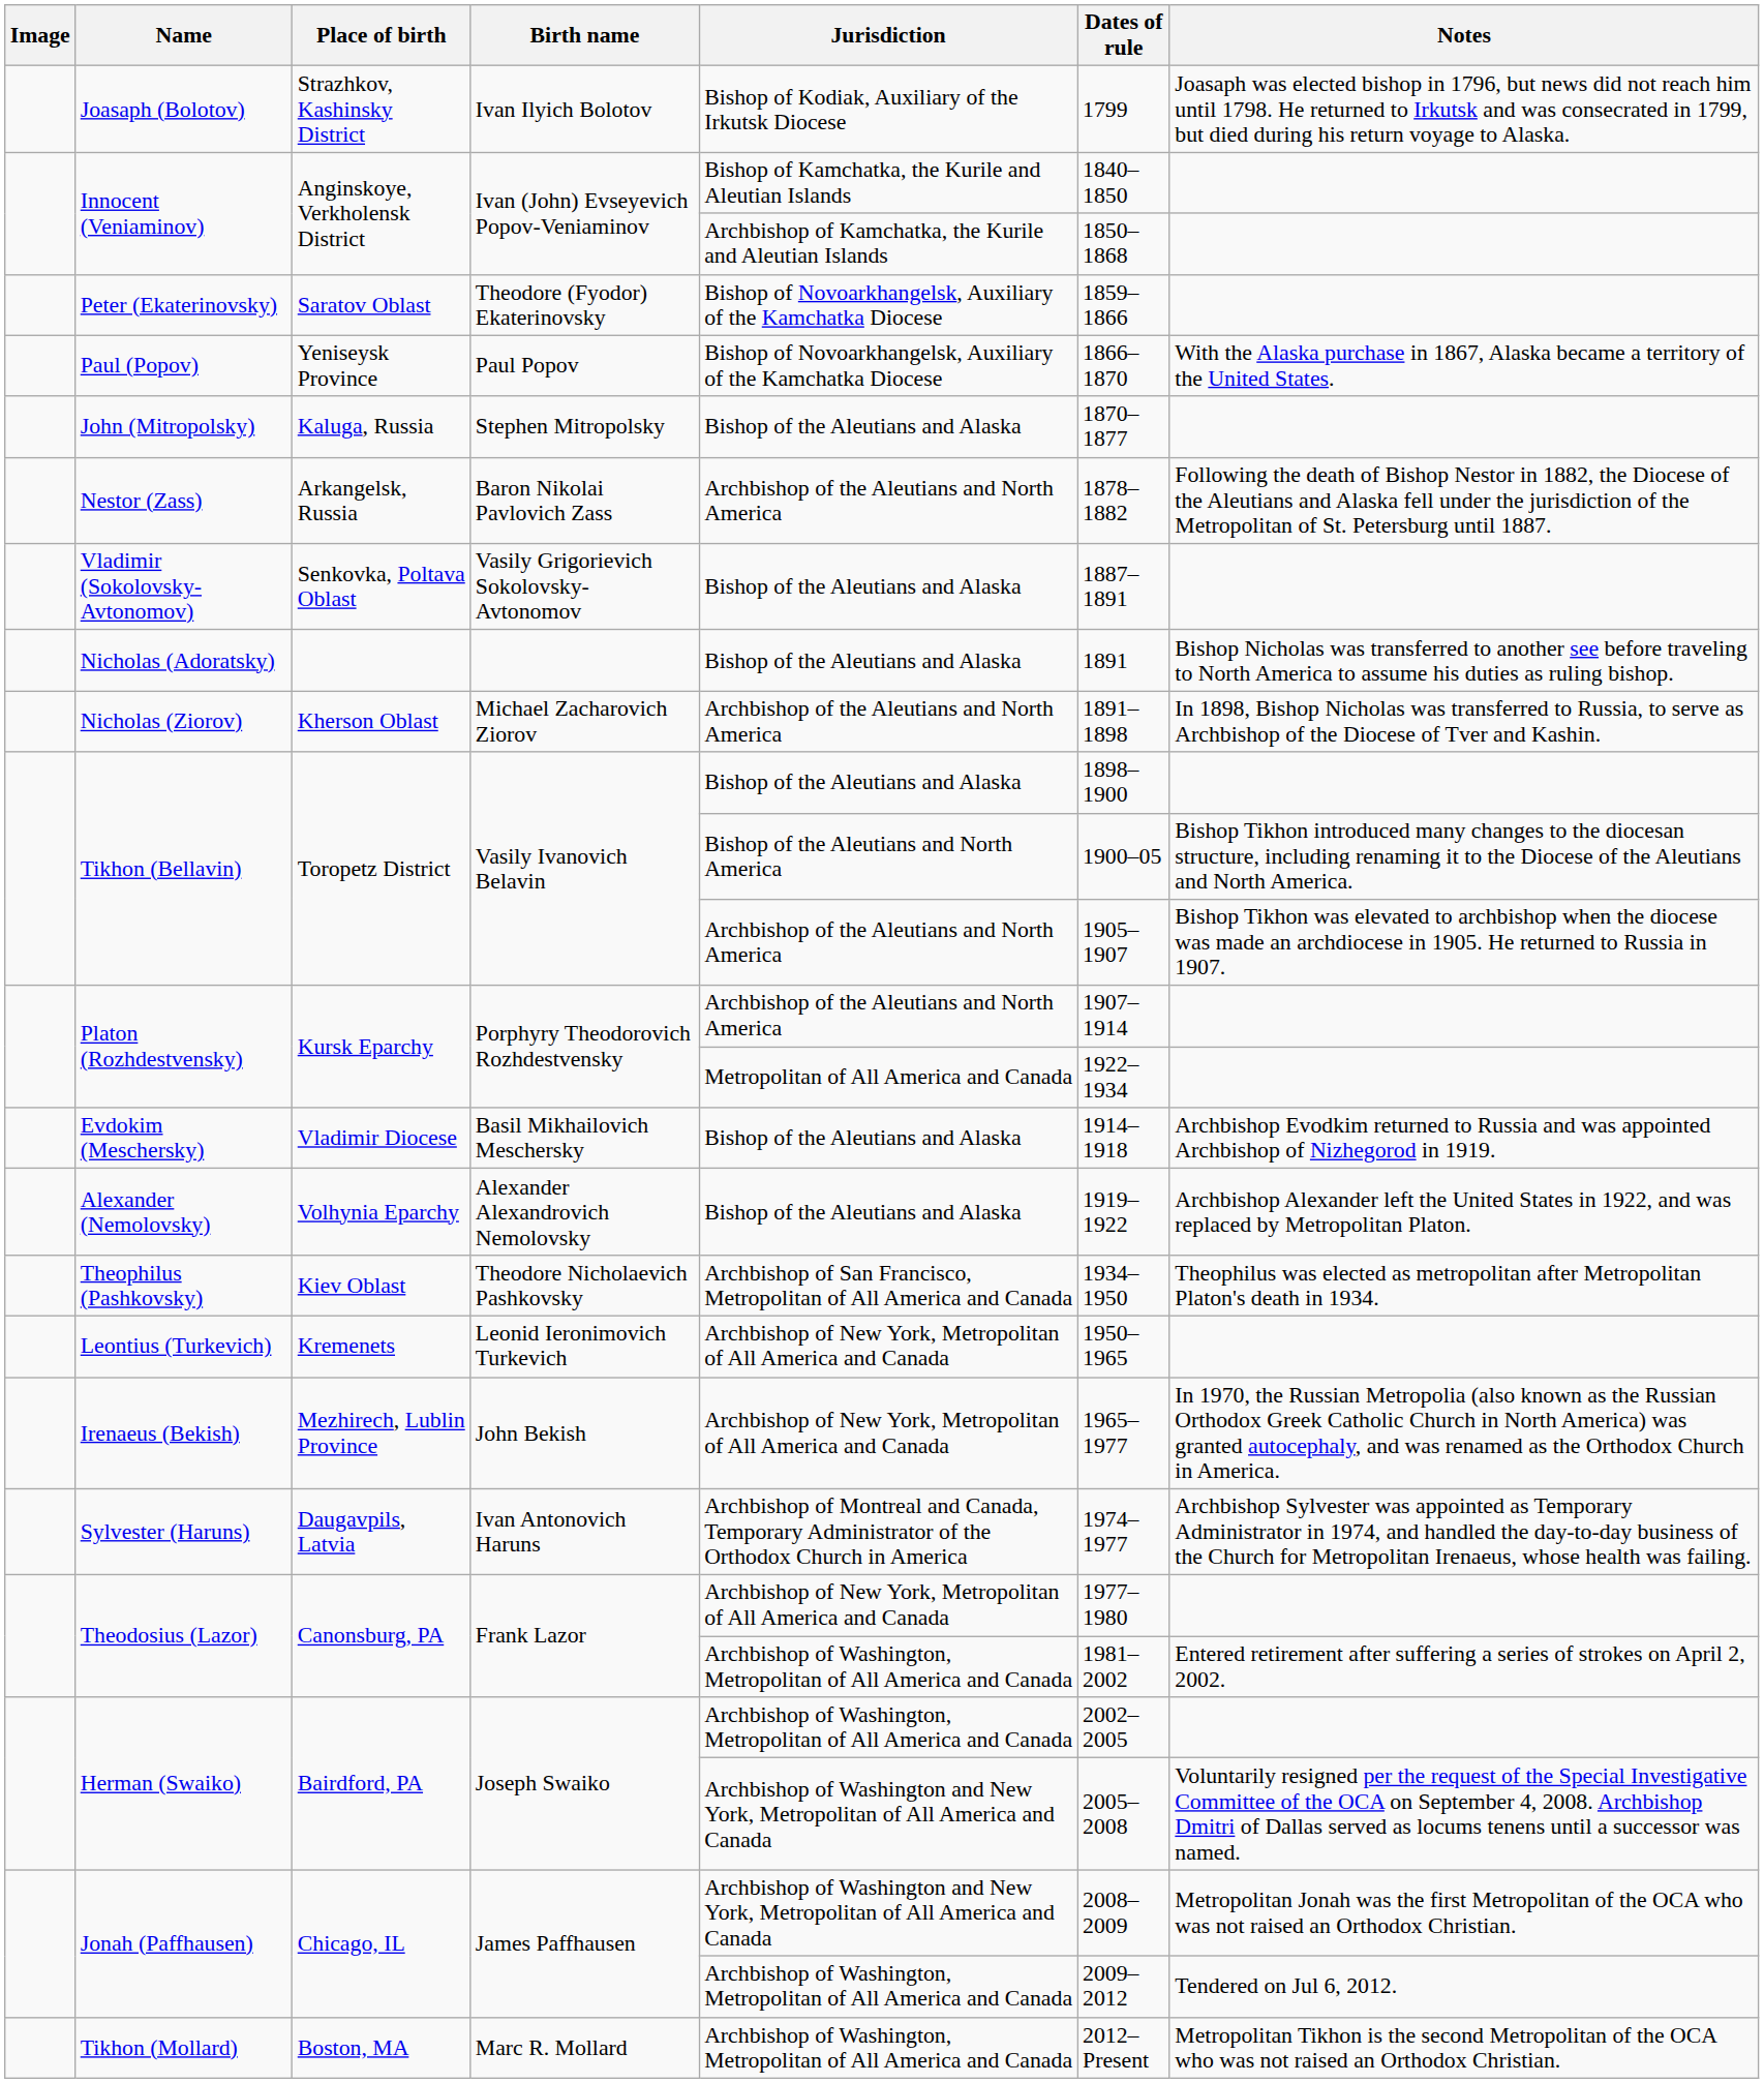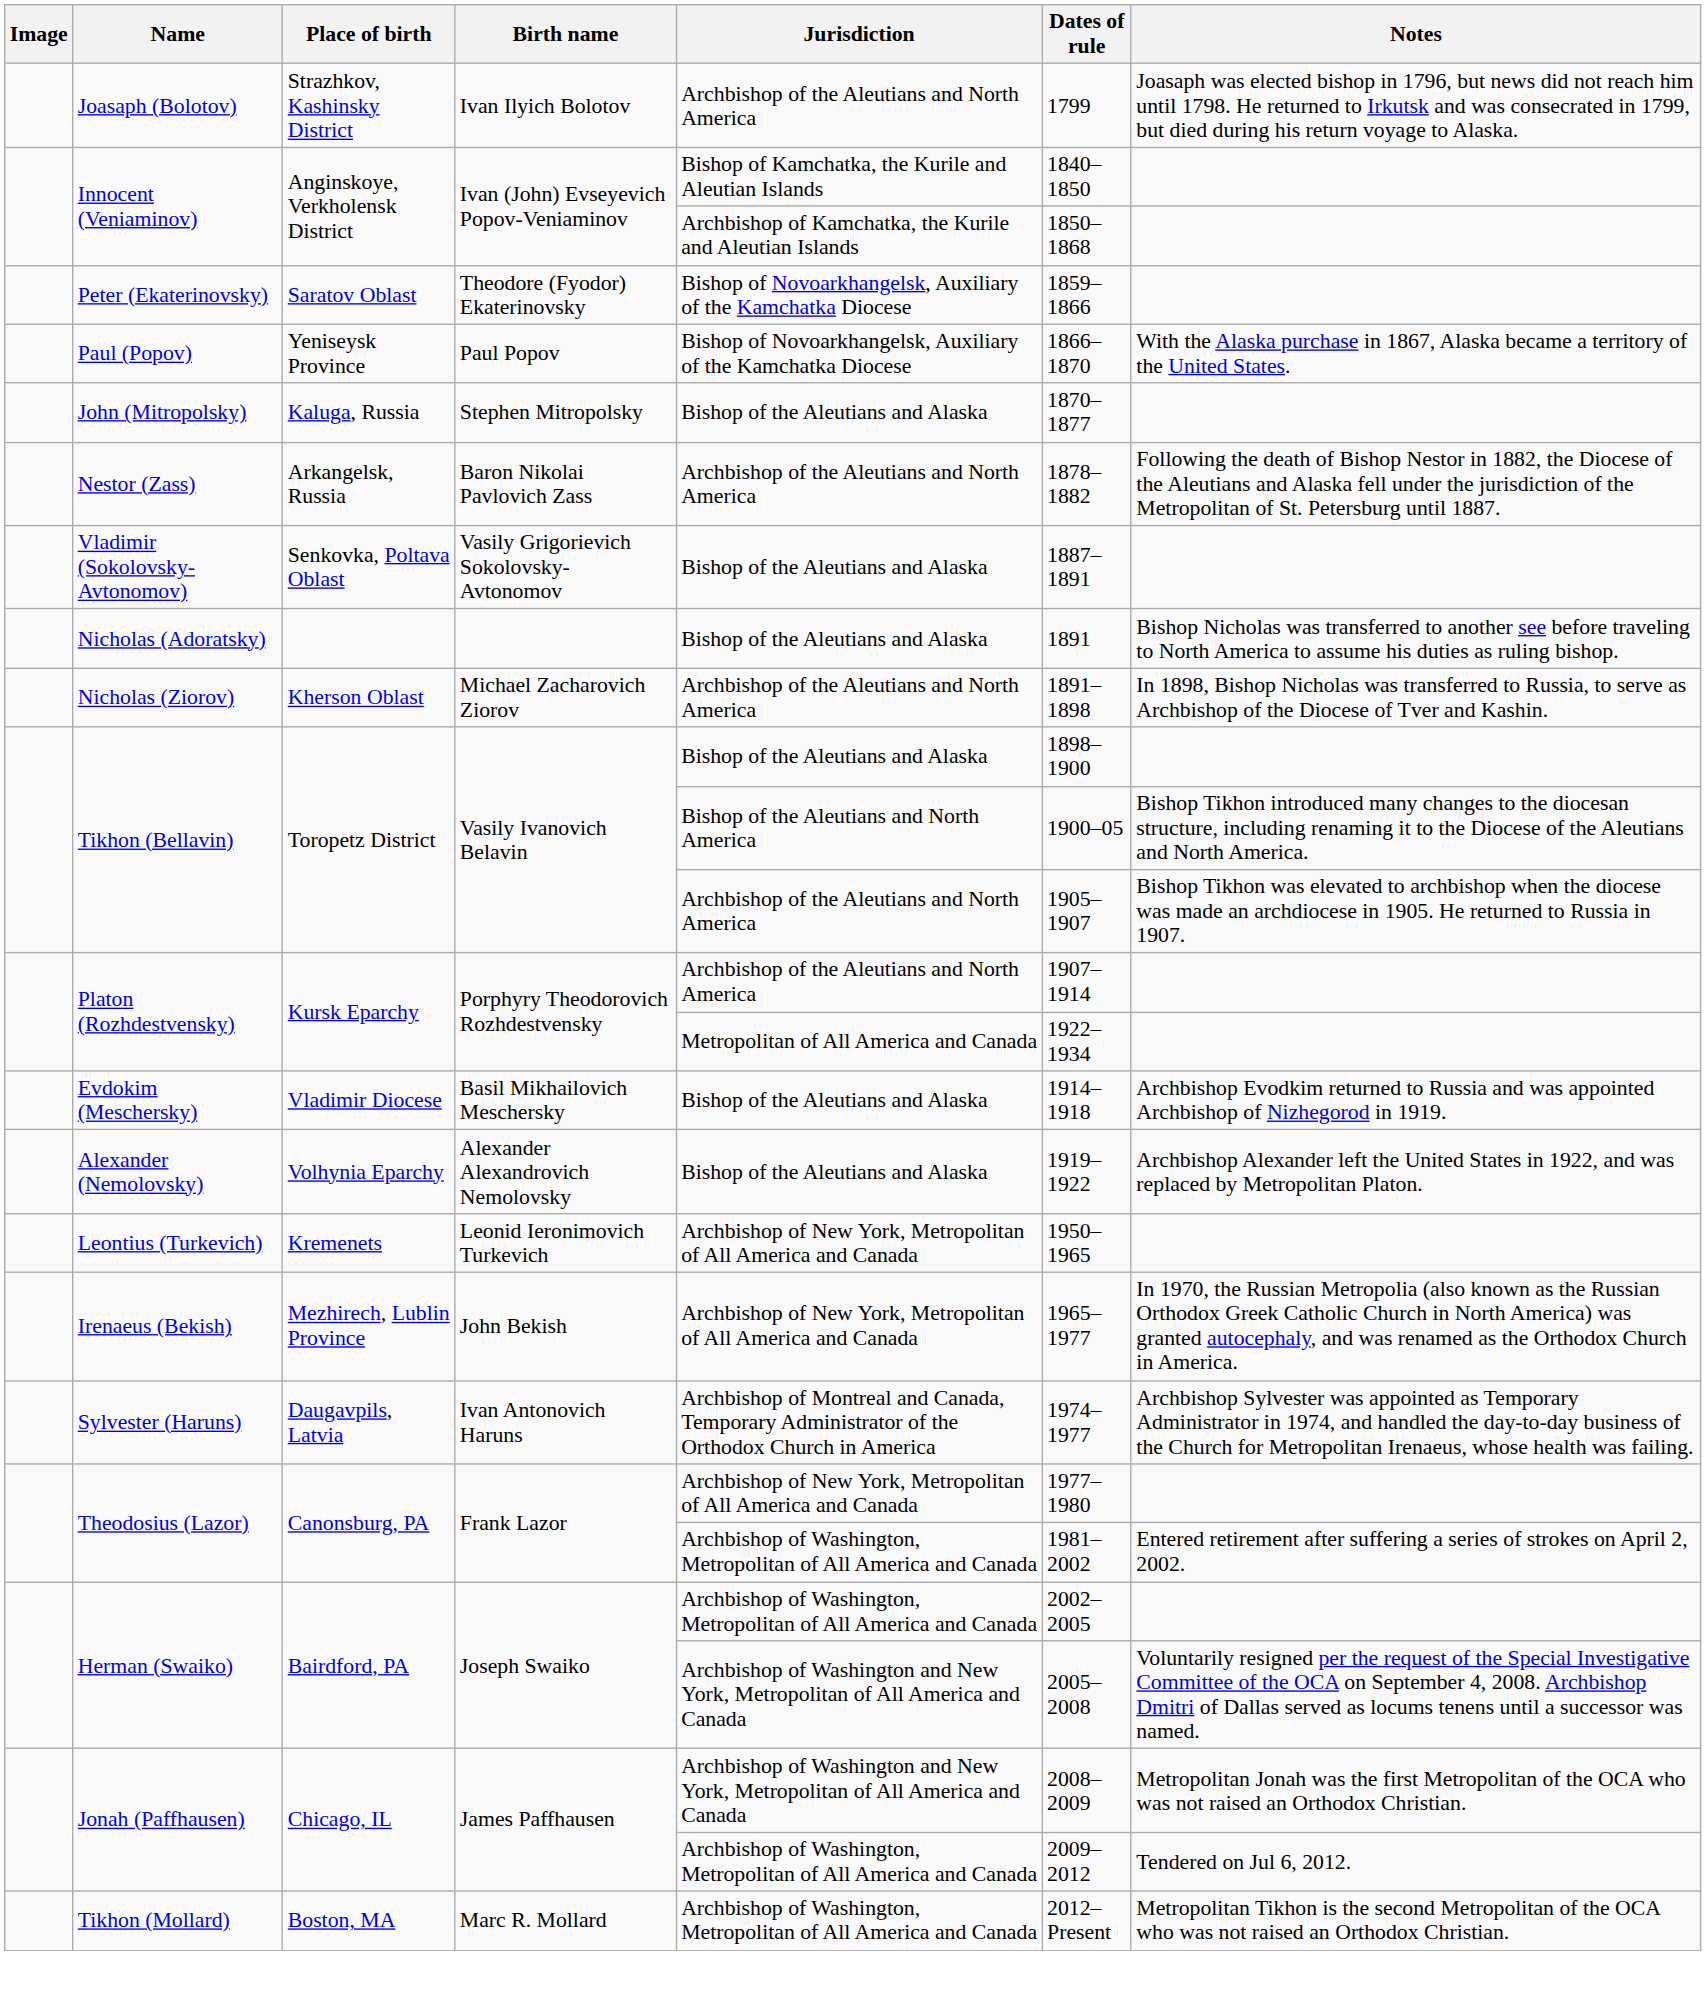Joasaph (Bolotov) | Jurisdiction: Bishop of Kodiak, Auxiliary of the Irkutsk Diocese -> Archbishop of the Aleutians and North America
- row: Theophilus (Pashkovsky) | Kiev Oblast | Theodore Nicholaevich Pashkovsky | Archbishop of San Francisco, Metropolitan of All America and Canada | 1934–1950 | Theophilus was elected as metropolitan after Metropolitan Platon's death in 1934.
